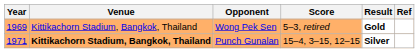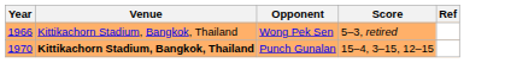- column: Result | Gold | Silver
Wong Pek Sen | Year: 1969 -> 1966
Punch Gunalan | Year: 1971 -> 1970
